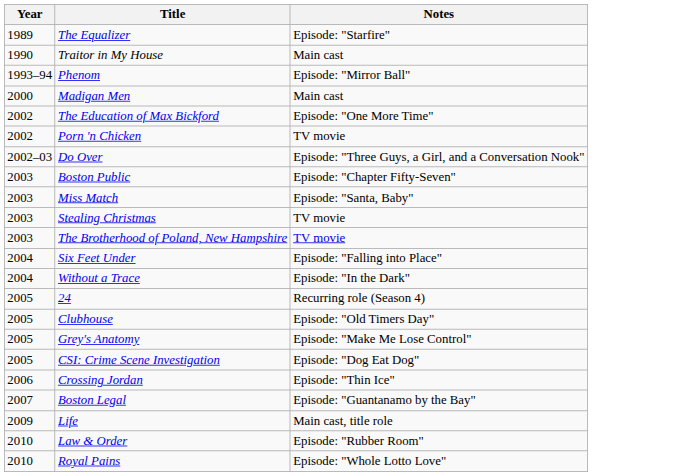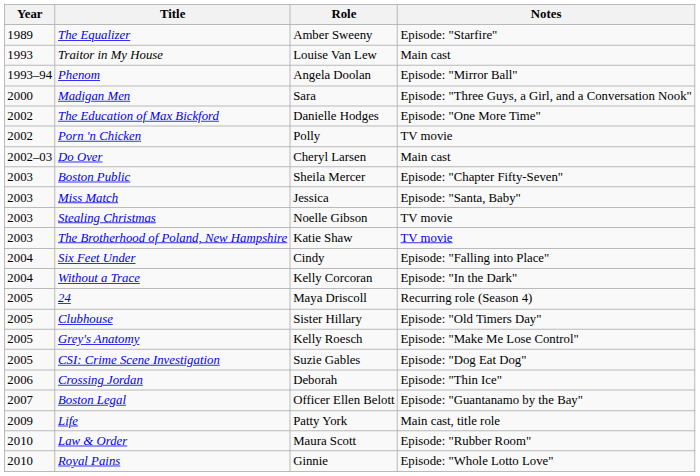+ column: Role | Amber Sweeny | Louise Van Lew | Angela Doolan | Sara | Danielle Hodges | Polly | Cheryl Larsen | Sheila Mercer | Jessica | Noelle Gibson | Katie Shaw | Cindy | Kelly Corcoran | Maya Driscoll | Sister Hillary | Kelly Roesch | Suzie Gables | Deborah | Officer Ellen Belott | Patty York | Maura Scott | Ginnie
Traitor in My House | Year: 1990 -> 1993
Madigan Men | Notes: Main cast -> Episode: "Three Guys, a Girl, and a Conversation Nook"
Do Over | Notes: Episode: "Three Guys, a Girl, and a Conversation Nook" -> Main cast
